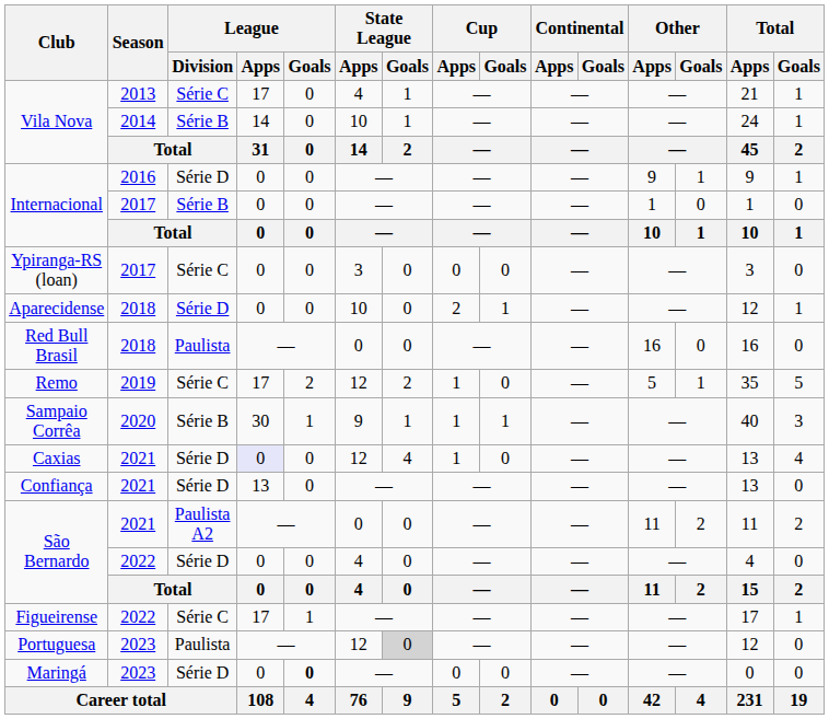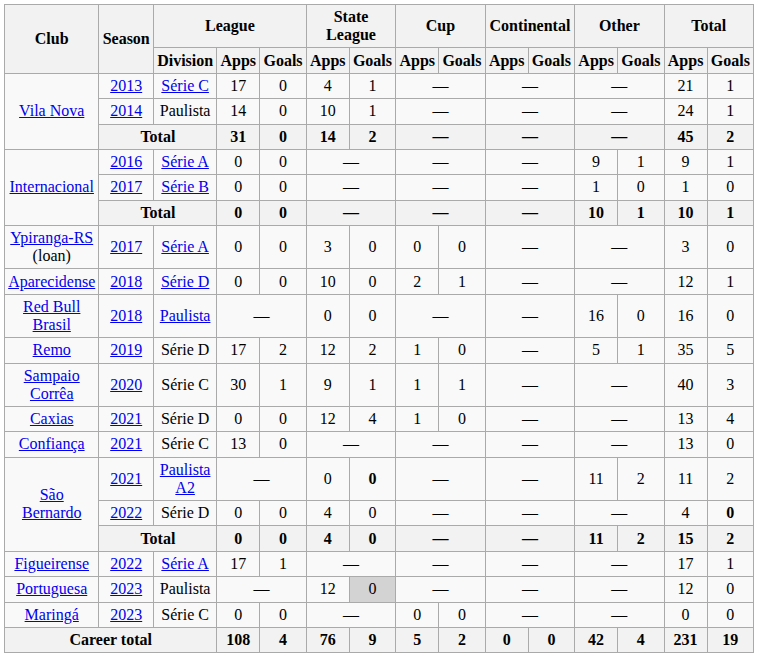Vila Nova / 2014 | League / Division: Série B -> Paulista
Internacional / 2016 | League / Division: Série D -> Série A
Ypiranga-RS (loan) | League / Division: Série C -> Série A
Remo | League / Division: Série C -> Série D
Sampaio Corrêa | League / Division: Série B -> Série C
Caxias | League / Apps: lavender background -> no background
Confiança | League / Division: Série D -> Série C
São Bernardo / 2021 | State League / Goals: normal -> bold
São Bernardo / 2022 | Total / Goals: normal -> bold
Figueirense | League / Division: Série C -> Série A
Maringá | League / Division: Série D -> Série C
Maringá | League / Goals: bold -> normal
